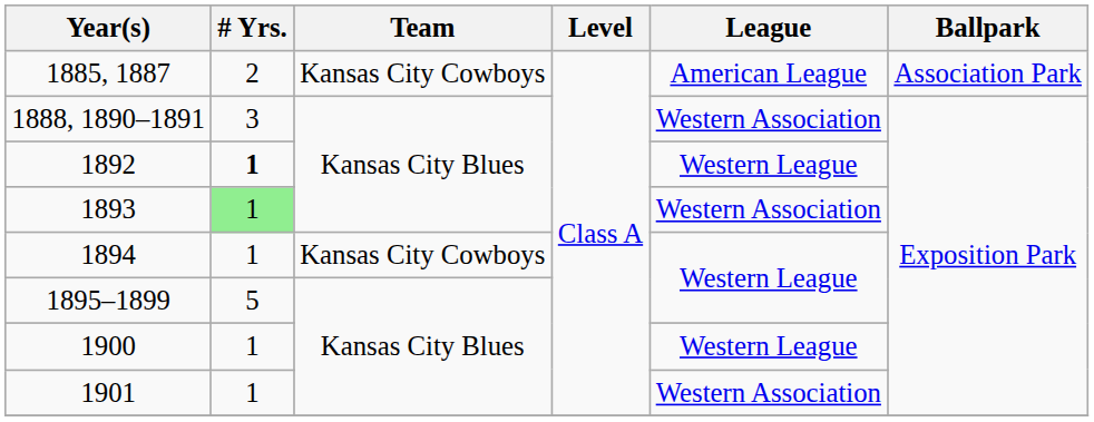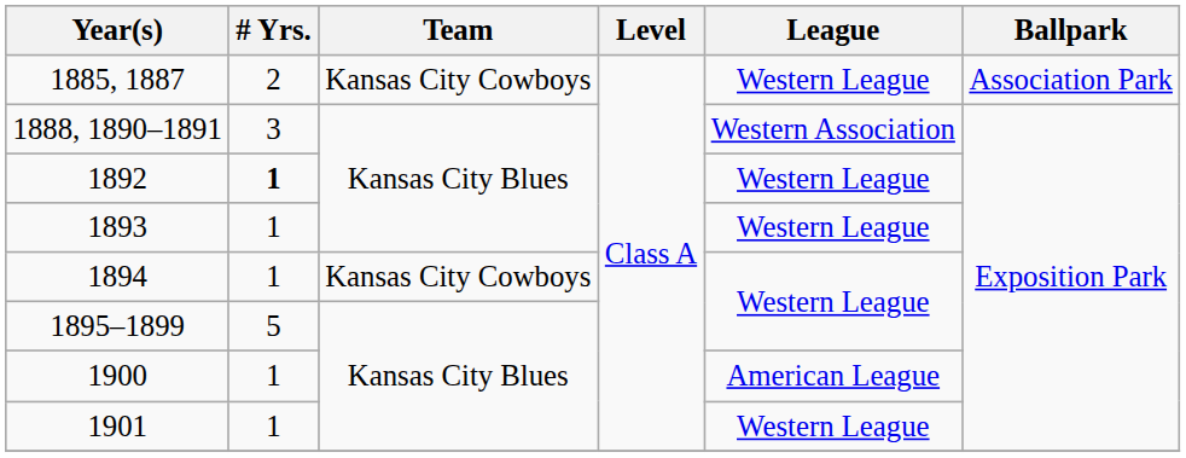1885, 1887 | League: American League -> Western League
1893 | # Yrs.: lightgreen background -> no background
1893 | League: Western Association -> Western League
1900 | League: Western League -> American League
1901 | League: Western Association -> Western League
